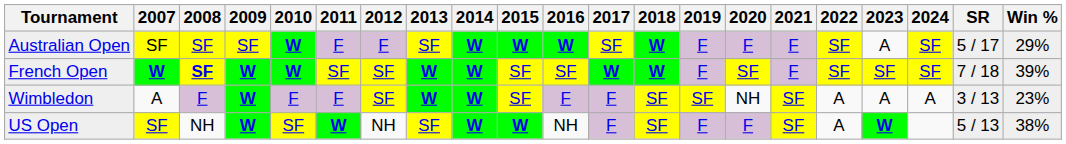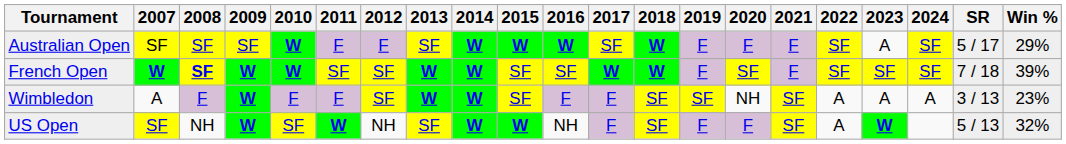US Open | Win %: 38% -> 32%
